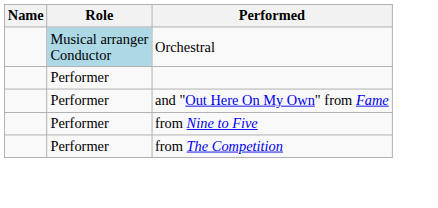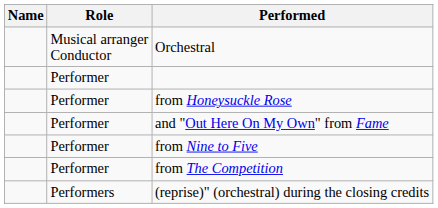Orchestral | Role: lightblue background -> no background
+ row: Performer | from Honeysuckle Rose
+ row: Performers | (reprise)" (orchestral) during the closing credits
